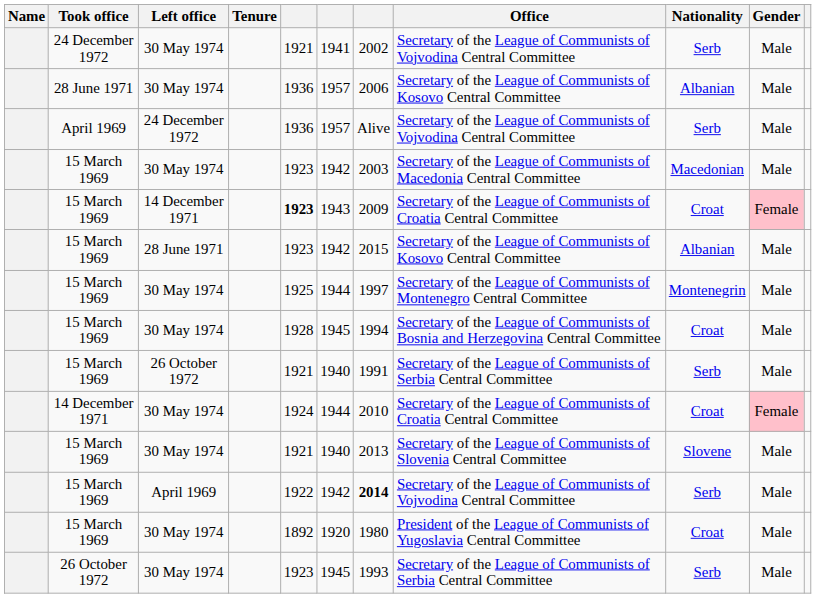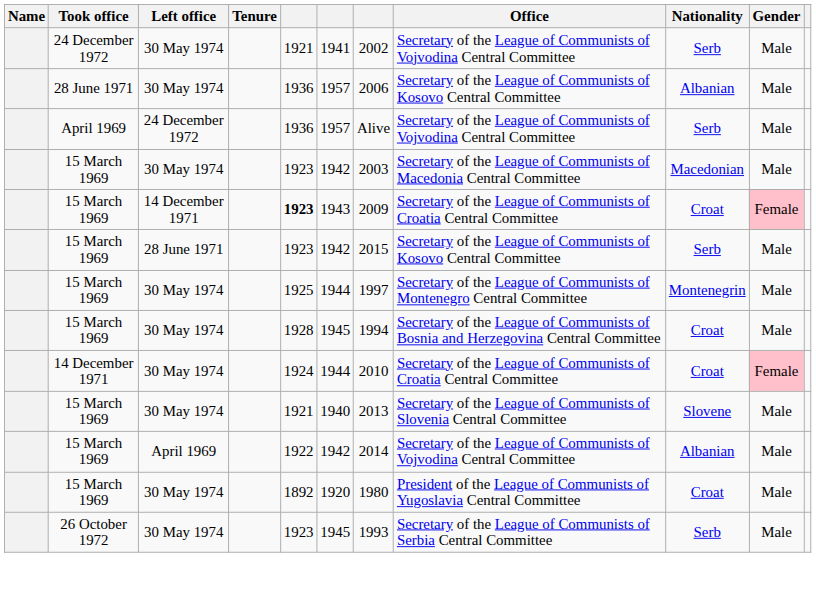15 March 1969 / 28 June 1971 | Nationality: Albanian -> Serb
- row: 15 March 1969 | 26 October 1972 | 1921 | 1940 | 1991 | Secretary of the League of Communists of Serbia Central Committee | Serb | Male
15 March 1969 / April 1969 | column 7: bold -> normal
15 March 1969 / April 1969 | Nationality: Serb -> Albanian
